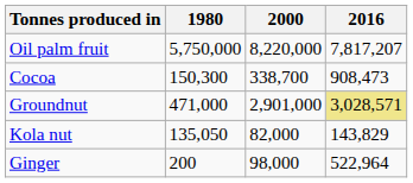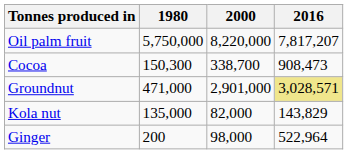Kola nut | 1980: 135,050 -> 135,000
